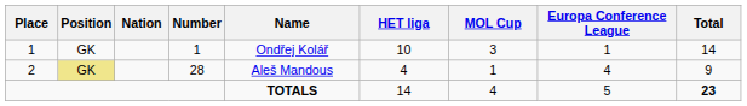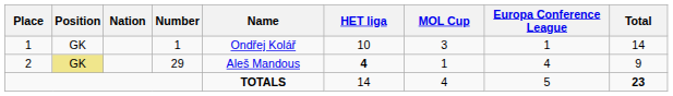2 | Number: 28 -> 29
2 | HET liga: normal -> bold
